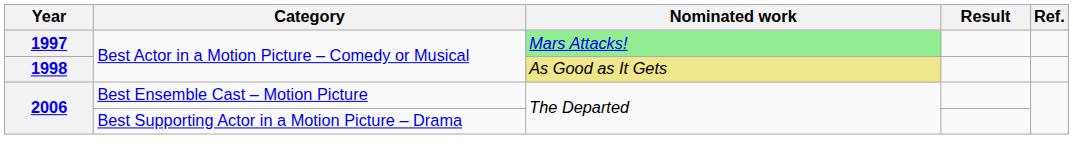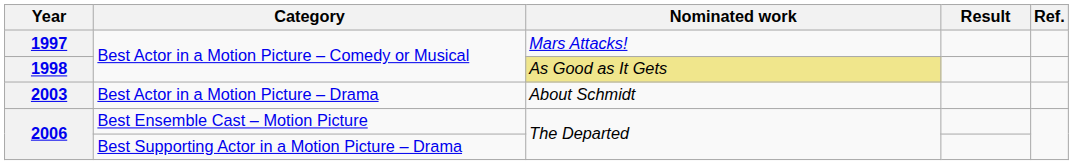1997 | Nominated work: lightgreen background -> no background
+ row: 2003 | Best Actor in a Motion Picture – Drama | About Schmidt
